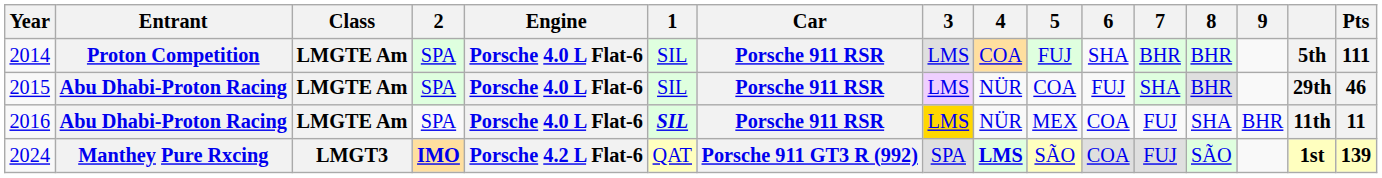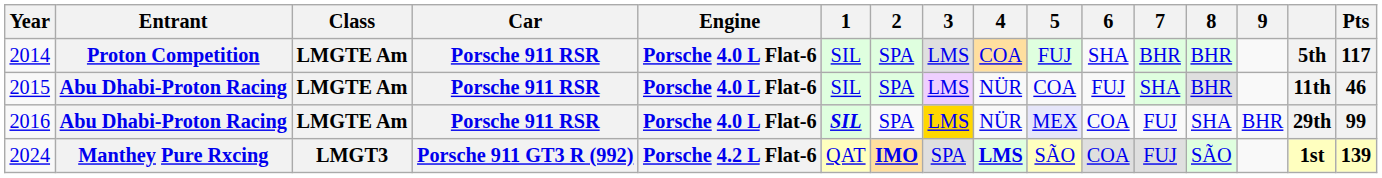columns swapped: Car <-> 2
2014 | Pts: 111 -> 117
2015 | column 15: 29th -> 11th
2016 | 5: no background -> lavender background
2016 | column 15: 11th -> 29th
2016 | Pts: 11 -> 99
